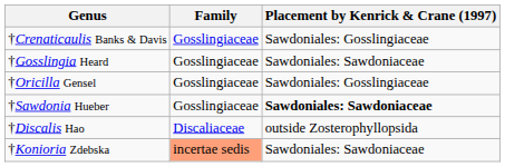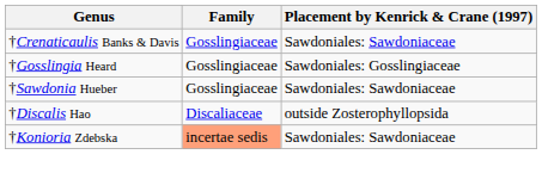†Crenaticaulis Banks & Davis | Placement by Kenrick & Crane (1997): Sawdoniales: Gosslingiaceae -> Sawdoniales: Sawdoniaceae
†Gosslingia Heard | Placement by Kenrick & Crane (1997): Sawdoniales: Sawdoniaceae -> Sawdoniales: Gosslingiaceae
- row: †Oricilla Gensel | Gosslingiaceae | Sawdoniales: Gosslingiaceae
†Sawdonia Hueber | Placement by Kenrick & Crane (1997): bold -> normal
